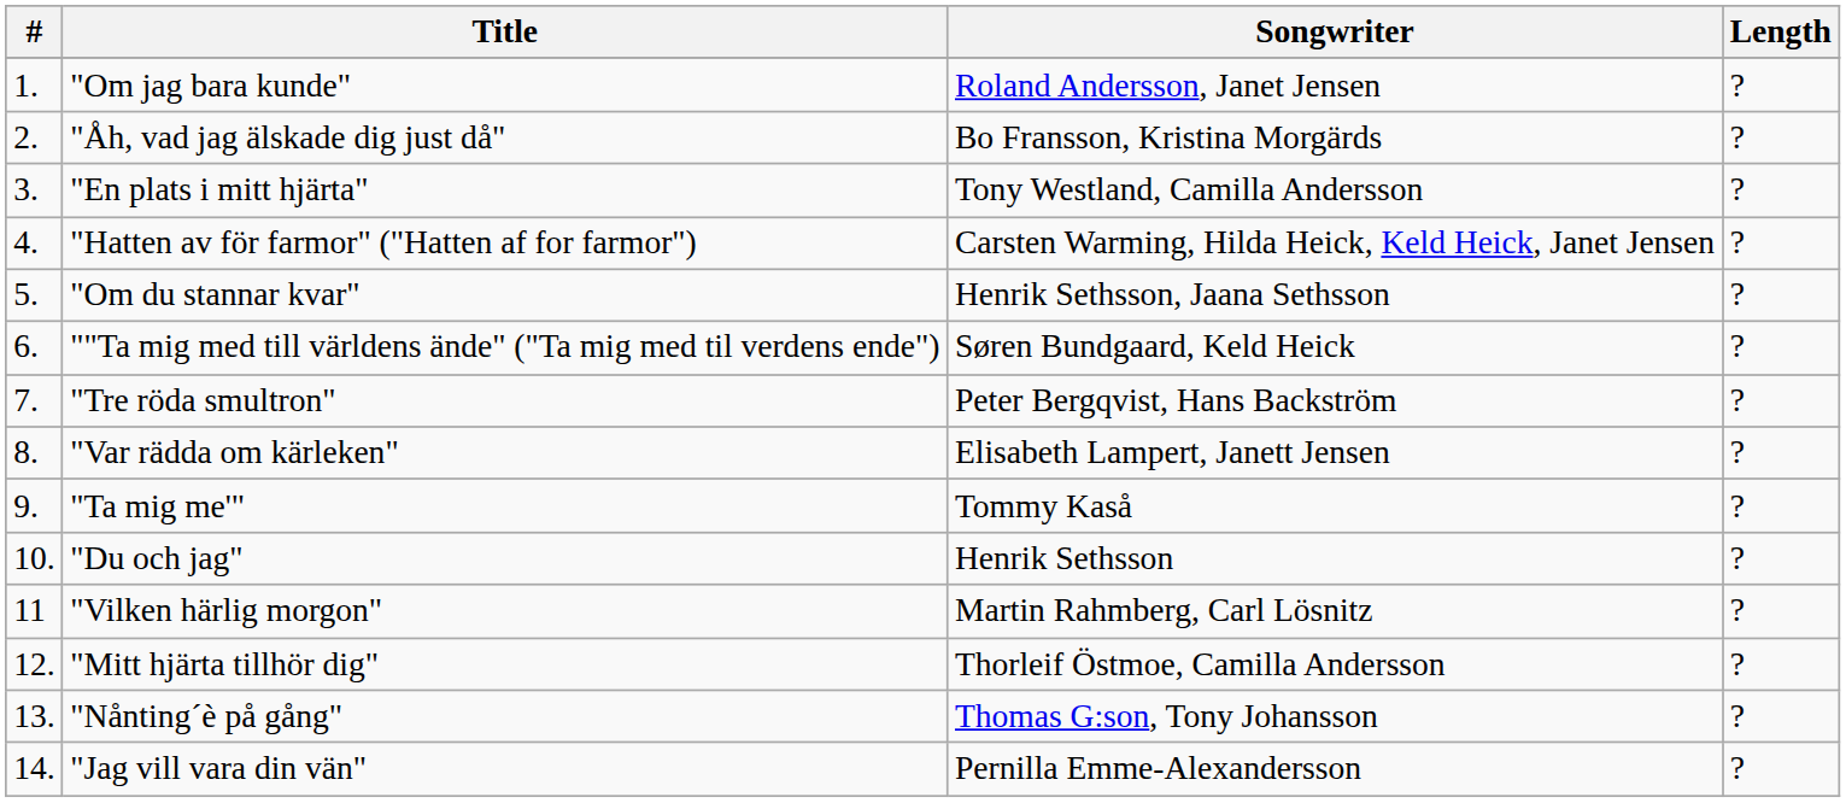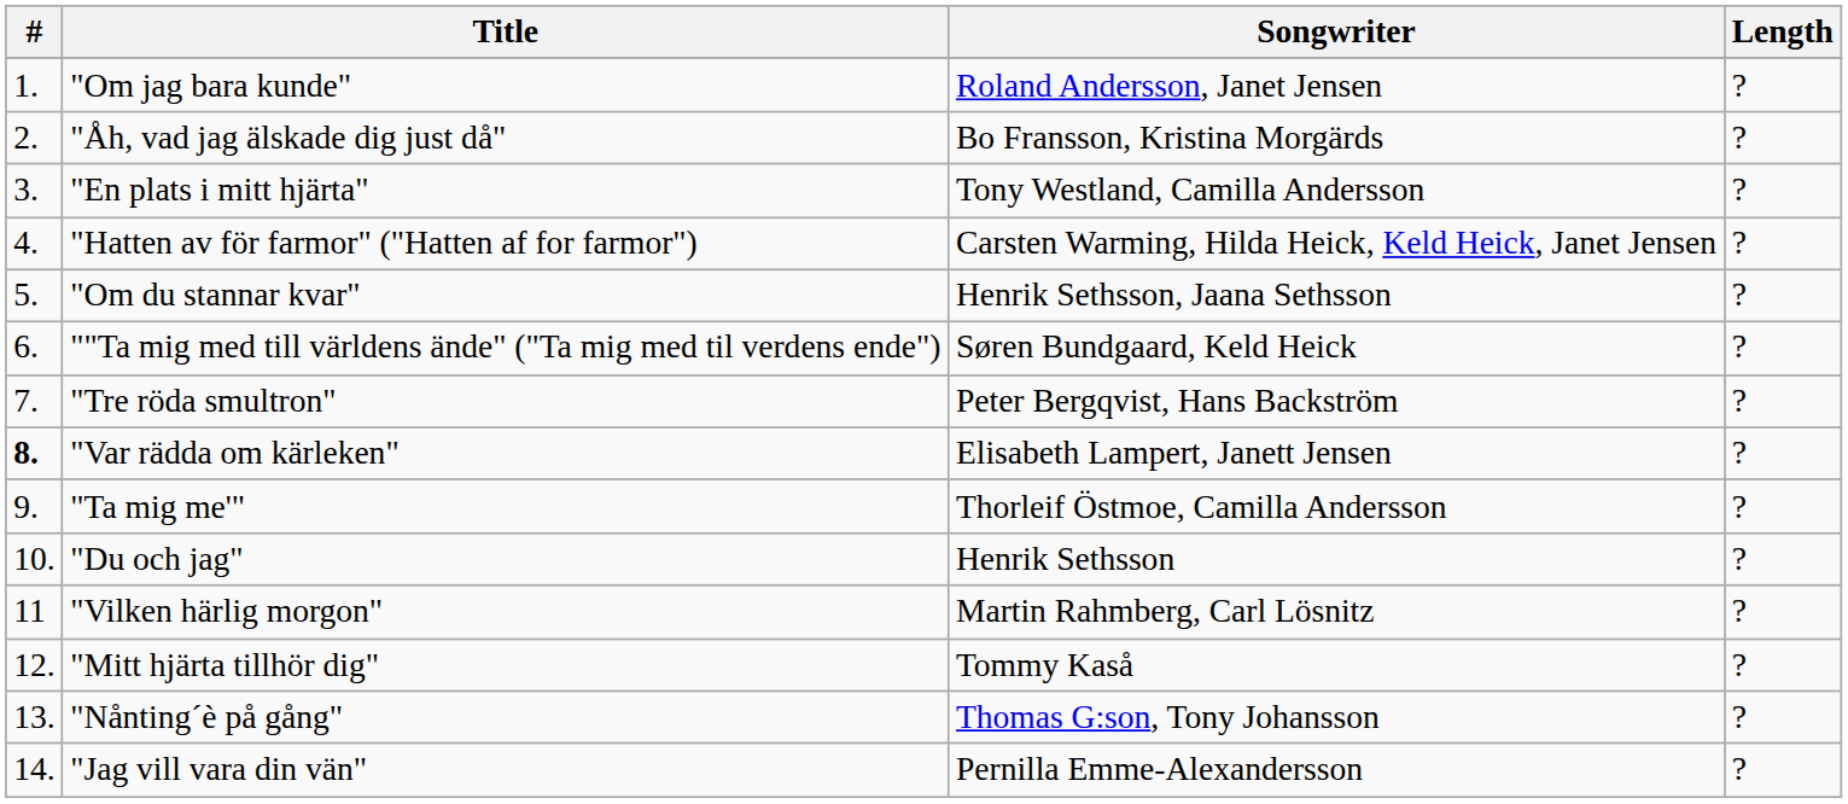"Var rädda om kärleken" | #: normal -> bold
"Ta mig me'" | Songwriter: Tommy Kaså -> Thorleif Östmoe, Camilla Andersson
"Mitt hjärta tillhör dig" | Songwriter: Thorleif Östmoe, Camilla Andersson -> Tommy Kaså
